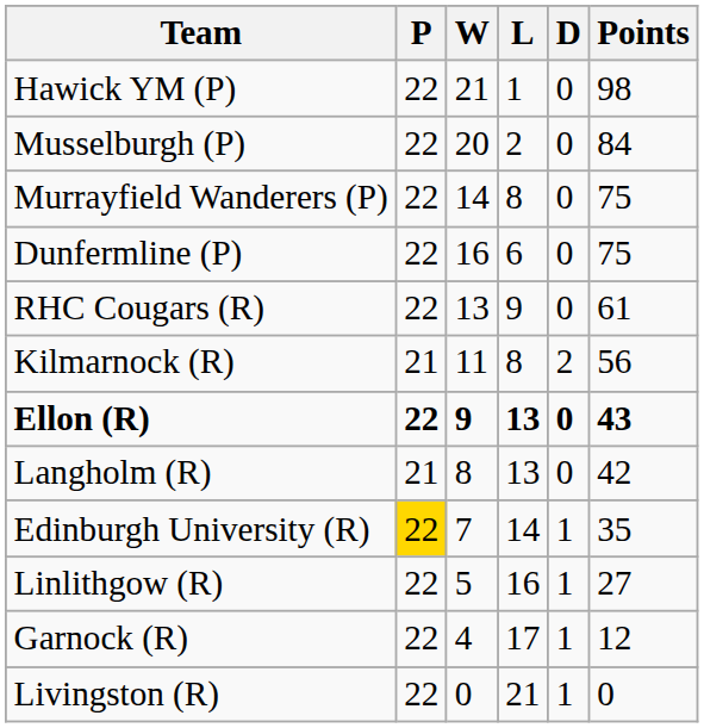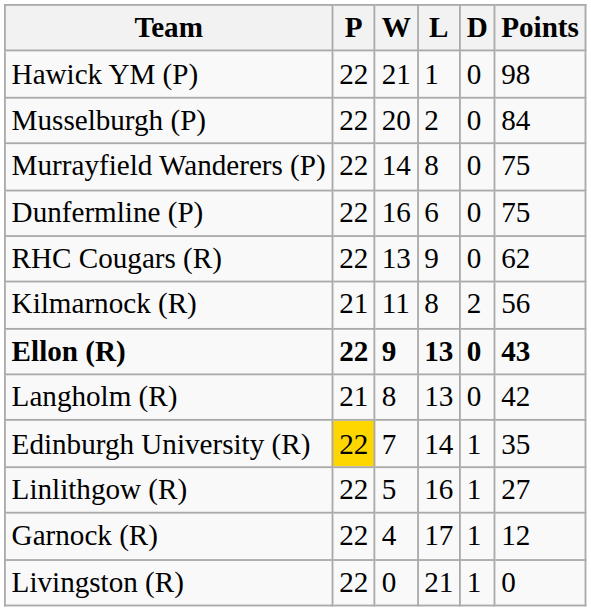RHC Cougars (R) | Points: 61 -> 62
